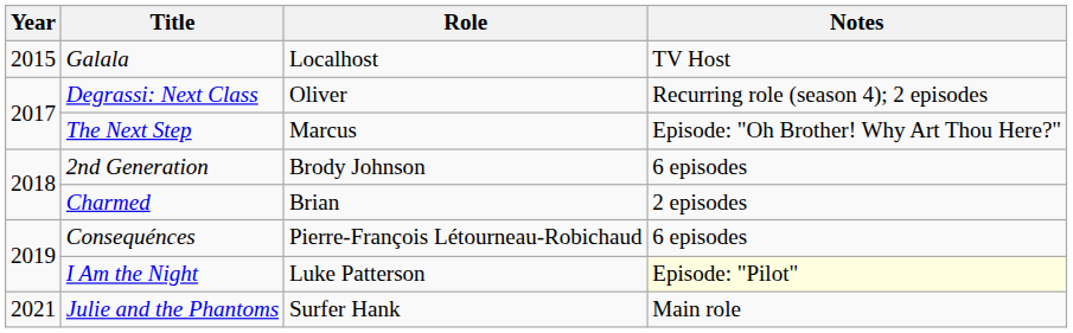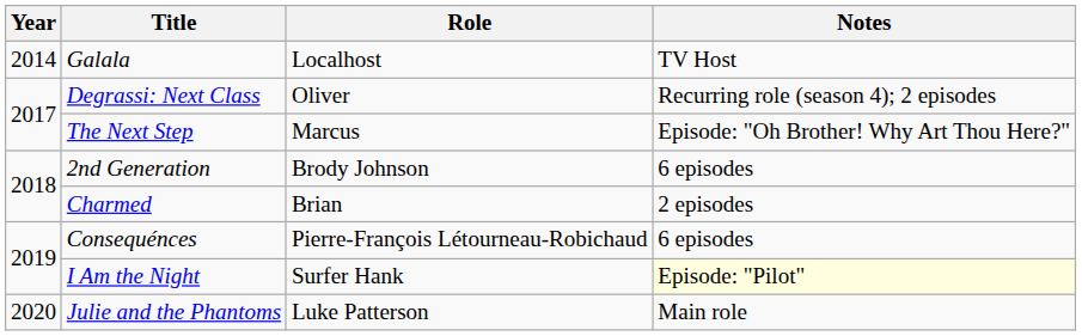Galala | Year: 2015 -> 2014
I Am the Night | Role: Luke Patterson -> Surfer Hank
Julie and the Phantoms | Year: 2021 -> 2020
Julie and the Phantoms | Role: Surfer Hank -> Luke Patterson
